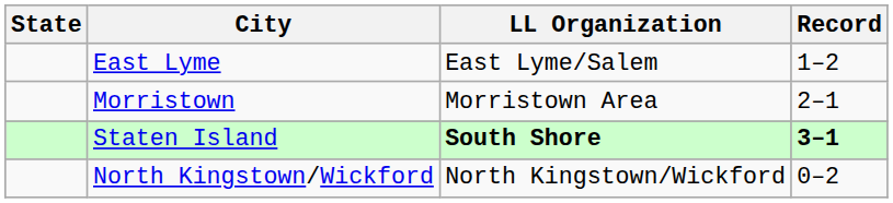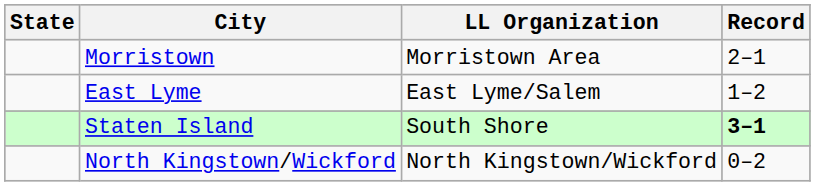rows swapped: East Lyme <-> Morristown
Staten Island | LL Organization: bold -> normal
